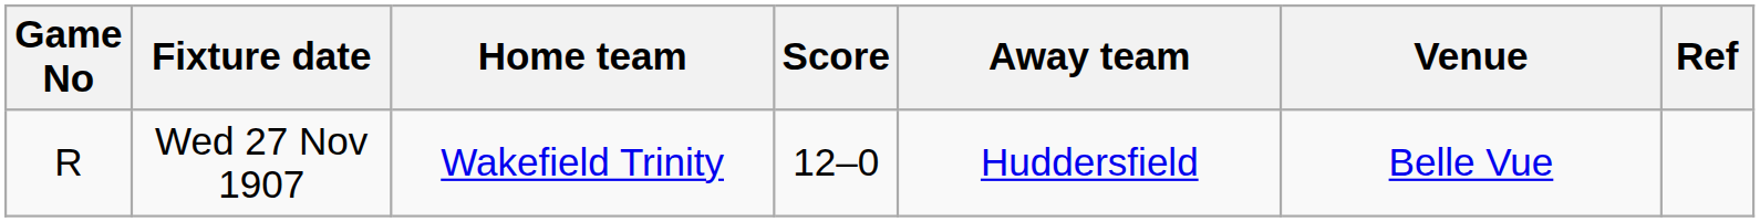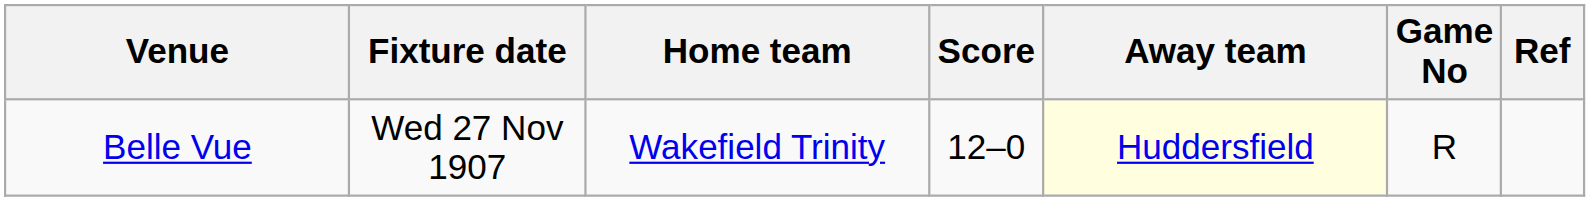columns swapped: Game No <-> Venue
Wed 27 Nov 1907 | Away team: no background -> lightyellow background
